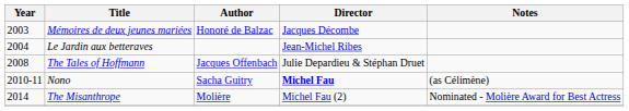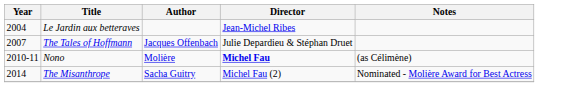- row: 2003 | Mémoires de deux jeunes mariées | Honoré de Balzac | Jacques Décombe
The Tales of Hoffmann | Year: 2008 -> 2007
Nono | Author: Sacha Guitry -> Molière
The Misanthrope | Author: Molière -> Sacha Guitry
